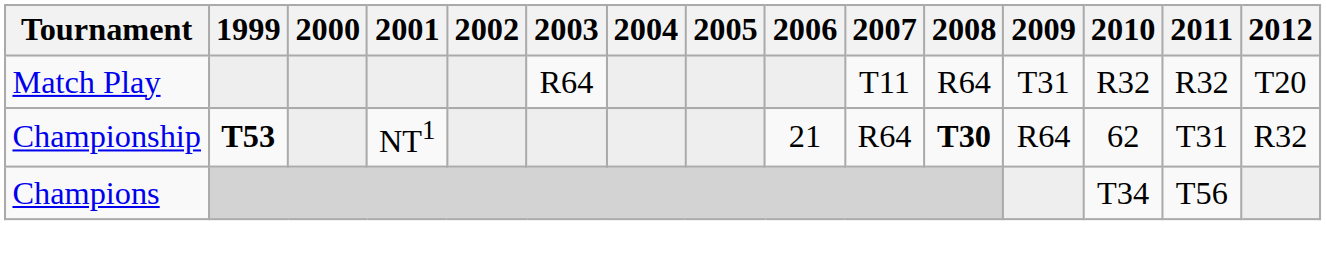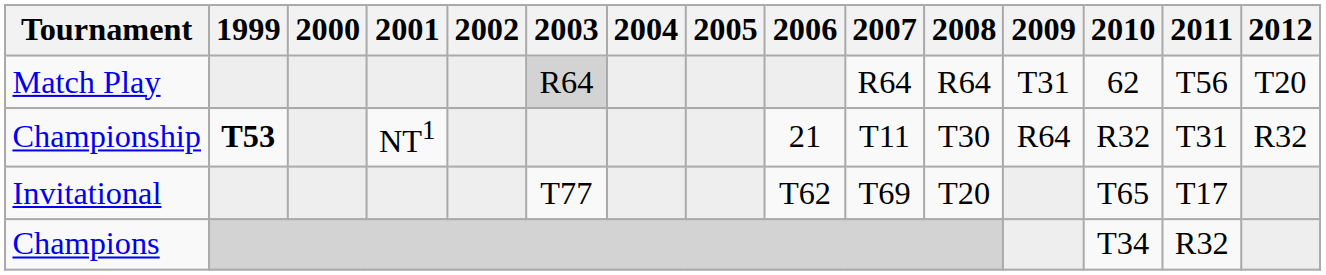Match Play | 2003: no background -> lightgrey background
Match Play | 2007: T11 -> R64
Match Play | 2010: R32 -> 62
Match Play | 2011: R32 -> T56
Championship | 2007: R64 -> T11
Championship | 2008: bold -> normal
Championship | 2010: 62 -> R32
+ row: Invitational | T77 | T62 | T69 | T20 | T65 | T17
Champions | 2011: T56 -> R32
